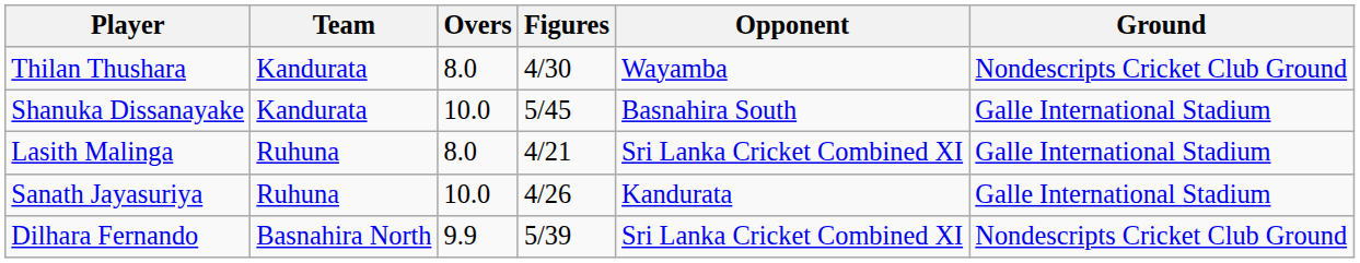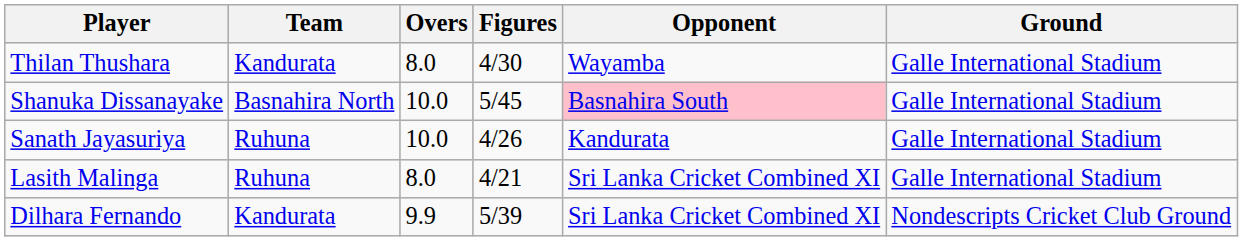Thilan Thushara | Ground: Nondescripts Cricket Club Ground -> Galle International Stadium
Shanuka Dissanayake | Team: Kandurata -> Basnahira North
Shanuka Dissanayake | Opponent: no background -> pink background
rows swapped: Lasith Malinga <-> Sanath Jayasuriya
Dilhara Fernando | Team: Basnahira North -> Kandurata
